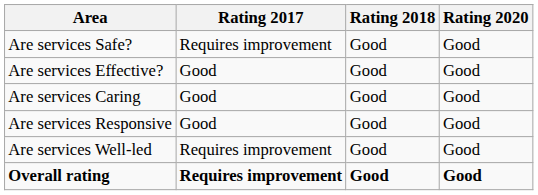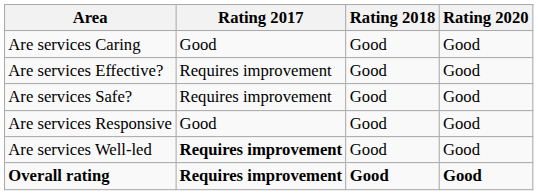rows swapped: Are services Safe? <-> Are services Caring
Are services Effective? | Rating 2017: Good -> Requires improvement
Are services Well-led | Rating 2017: normal -> bold
